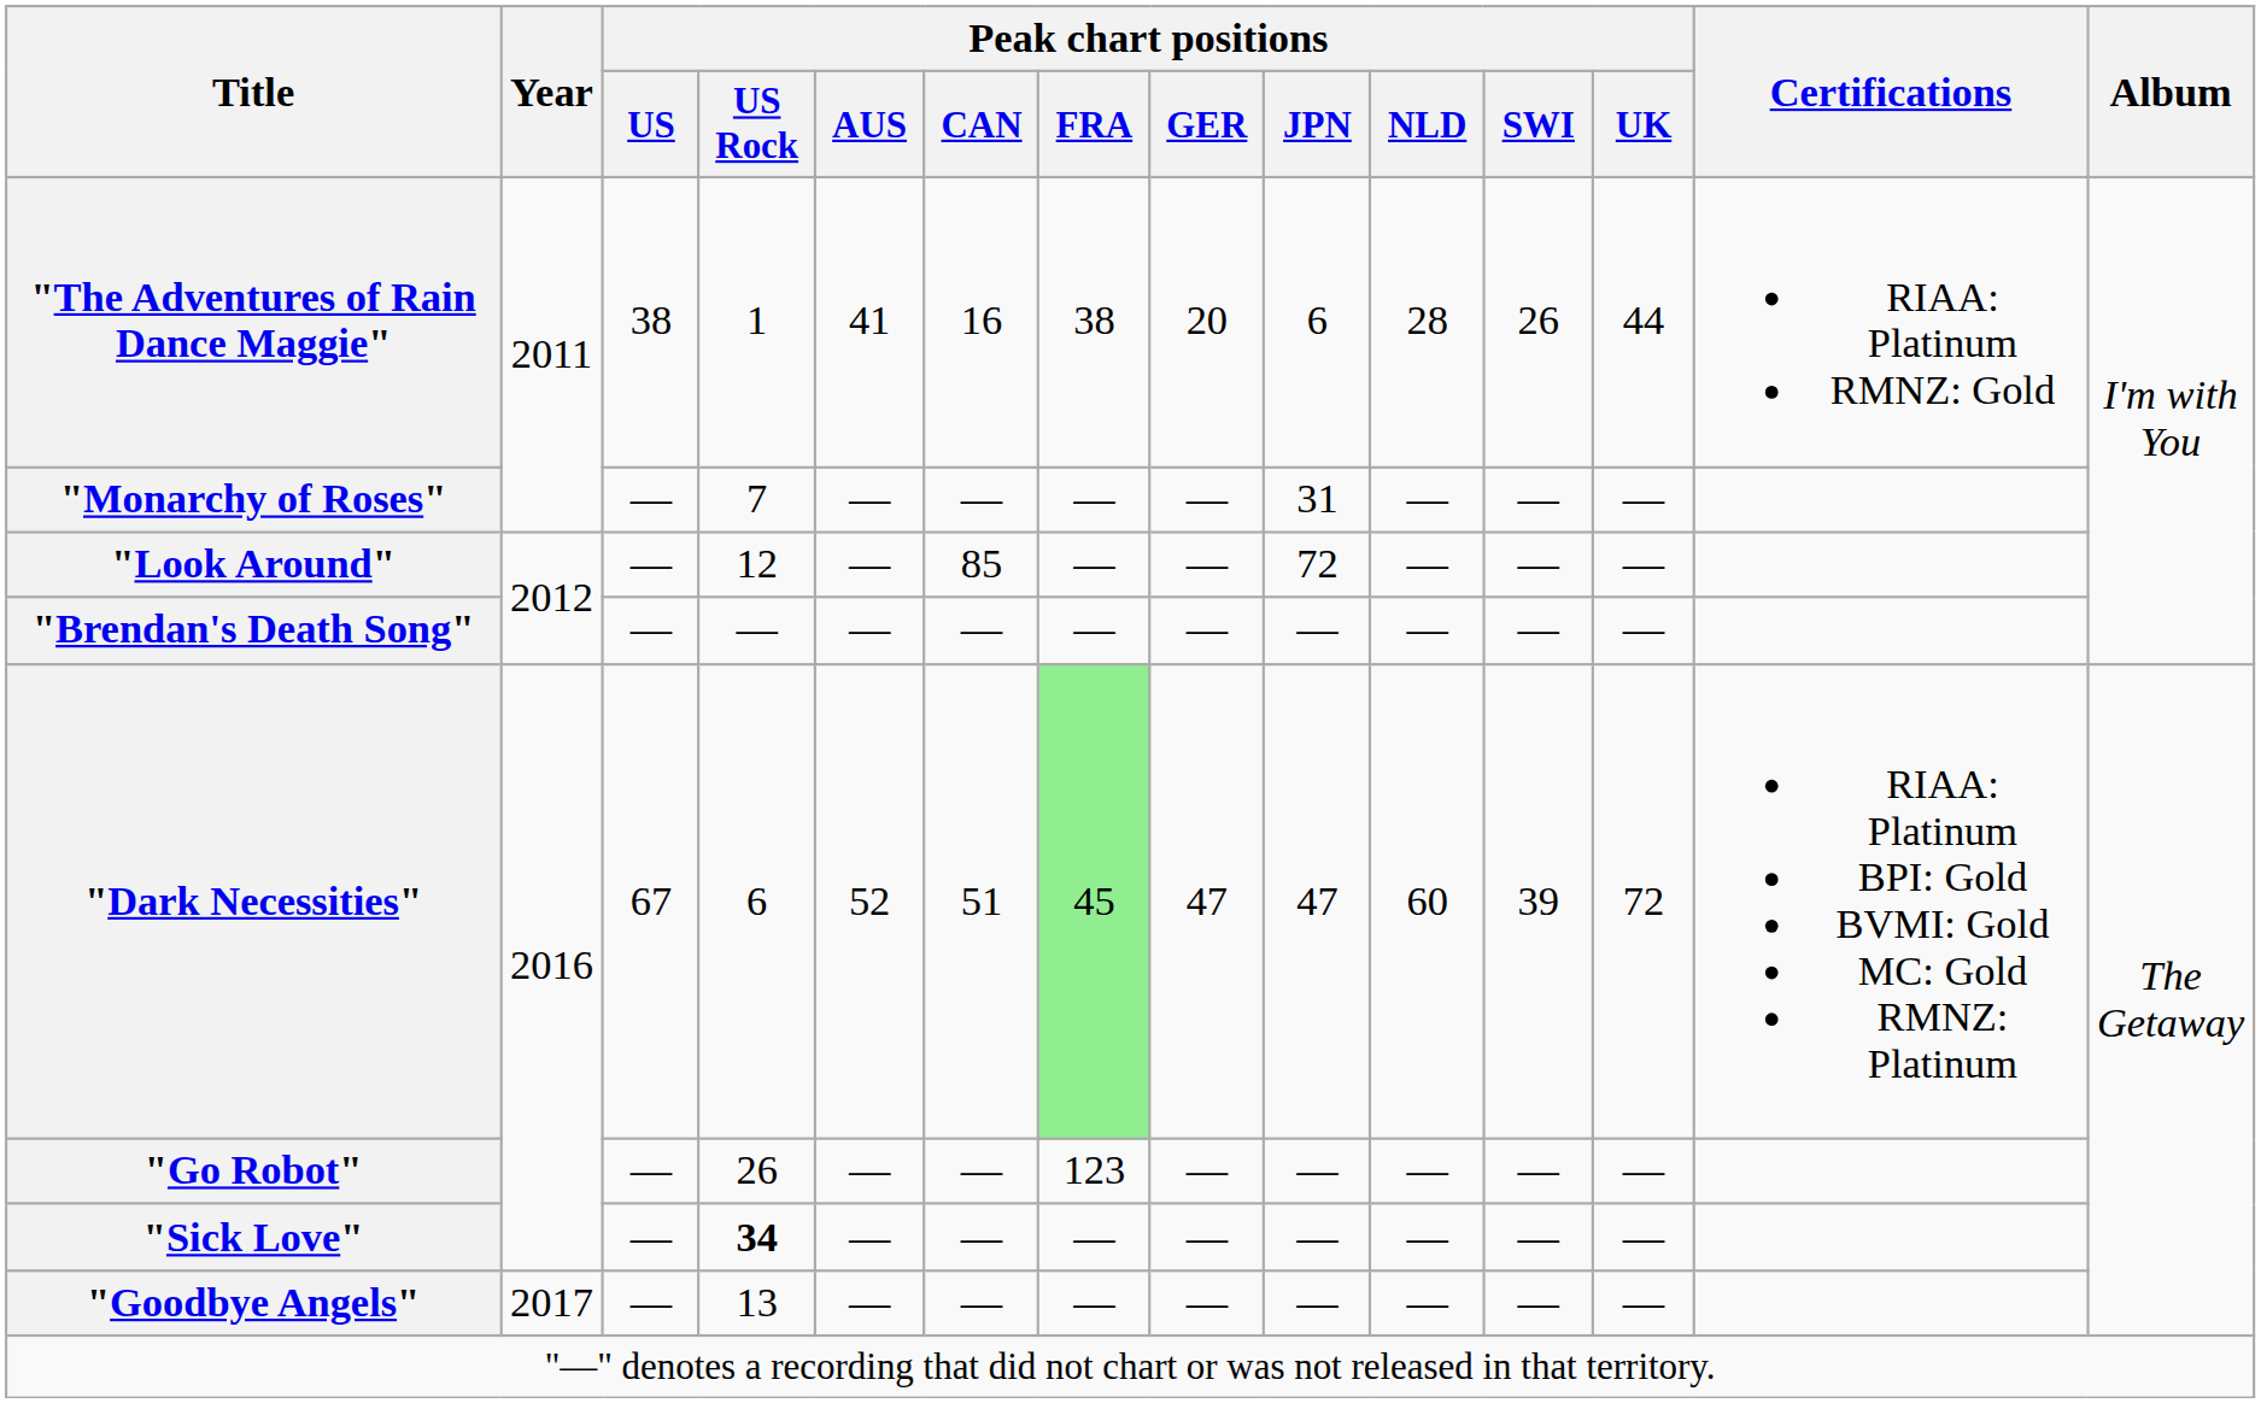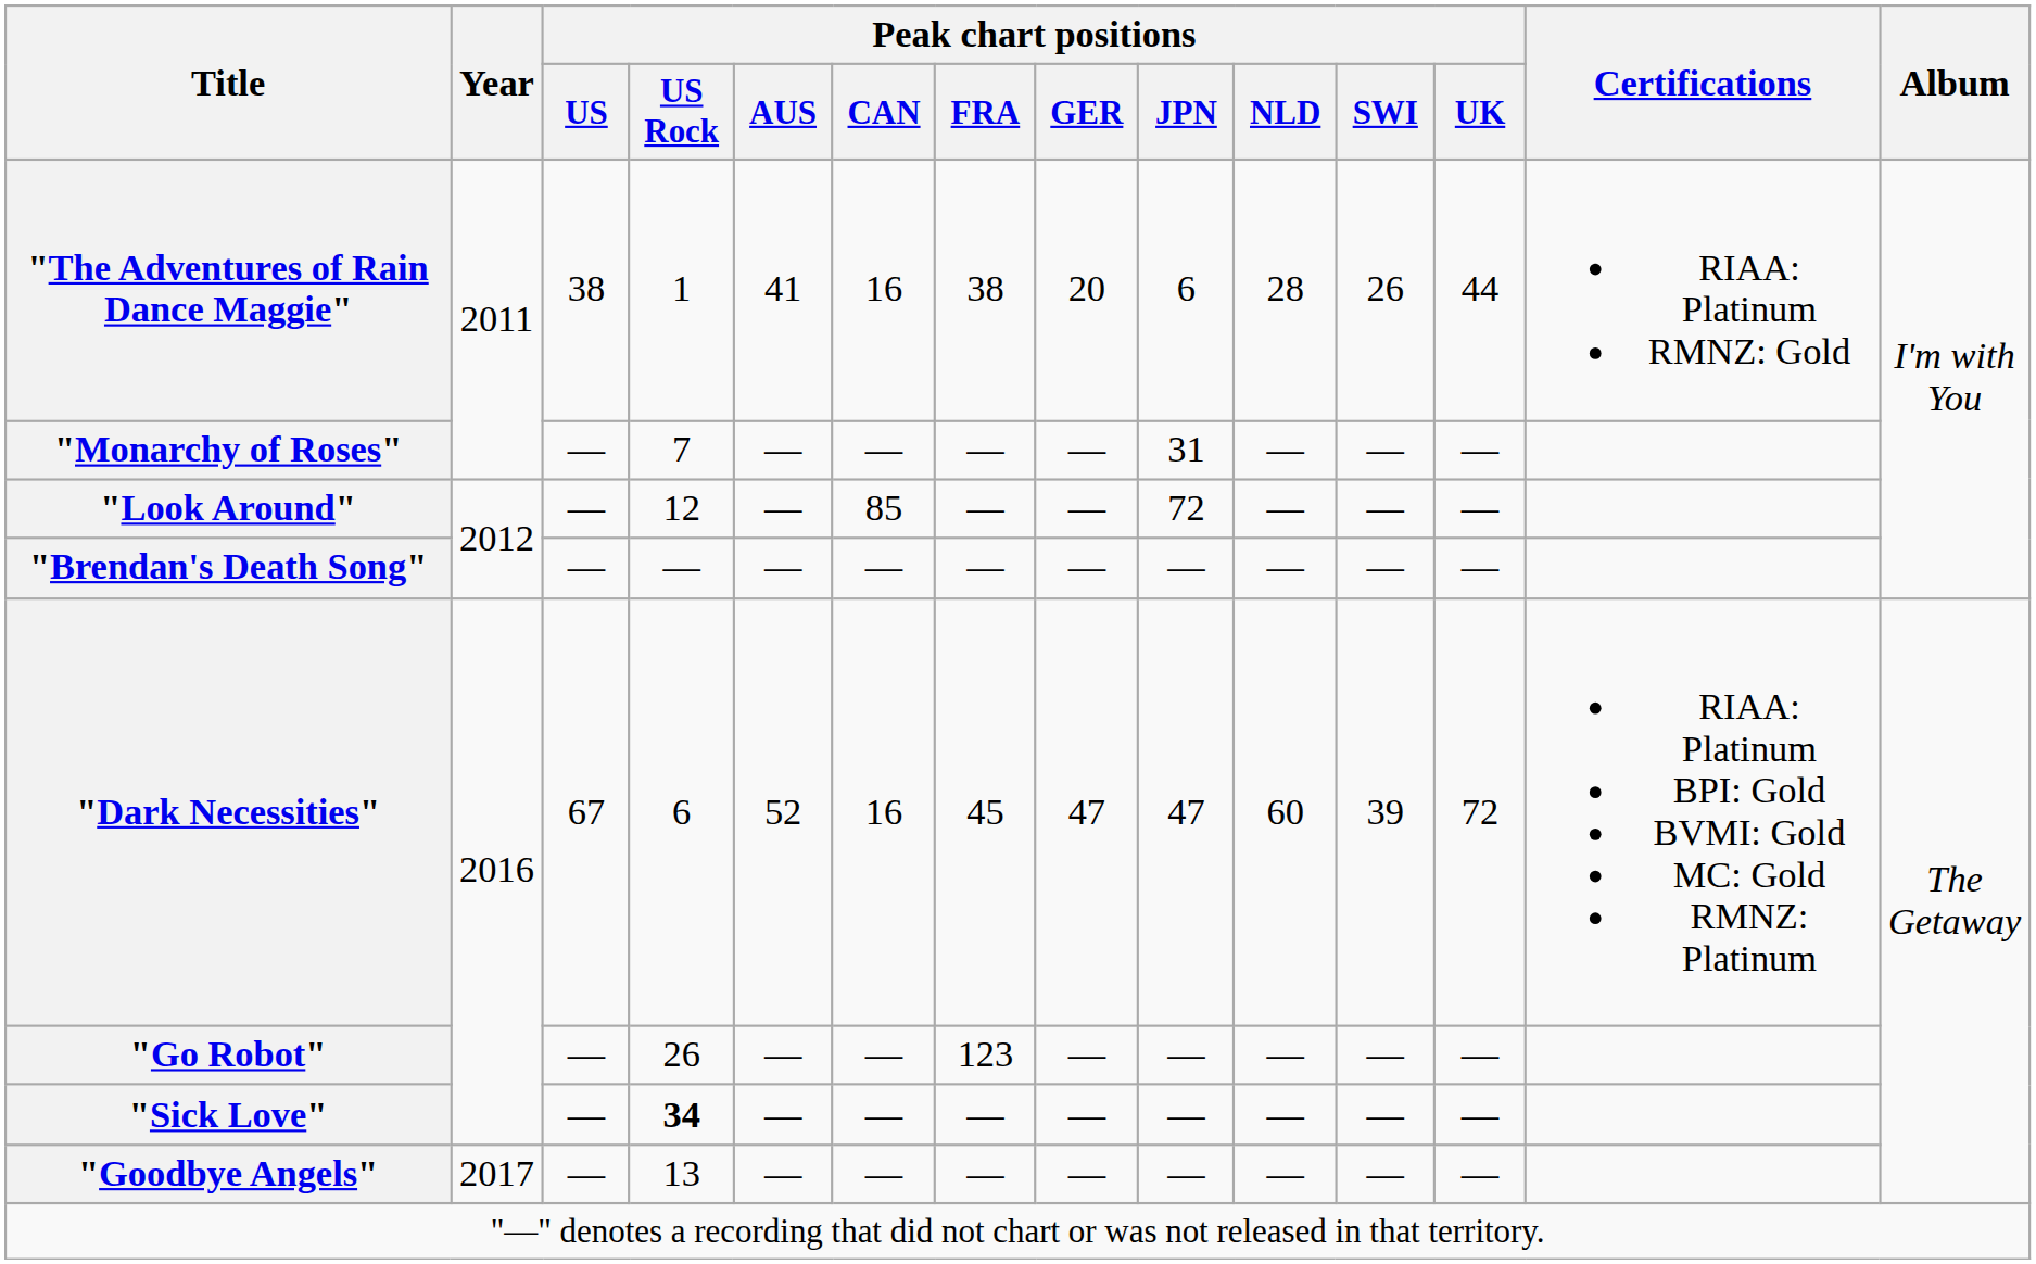"Dark Necessities" | Peak chart positions / CAN: 51 -> 16
"Dark Necessities" | Peak chart positions / FRA: lightgreen background -> no background
